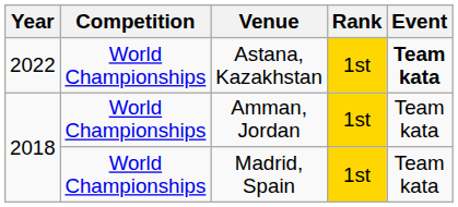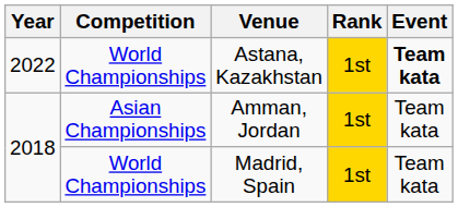Amman, Jordan | Competition: World Championships -> Asian Championships
